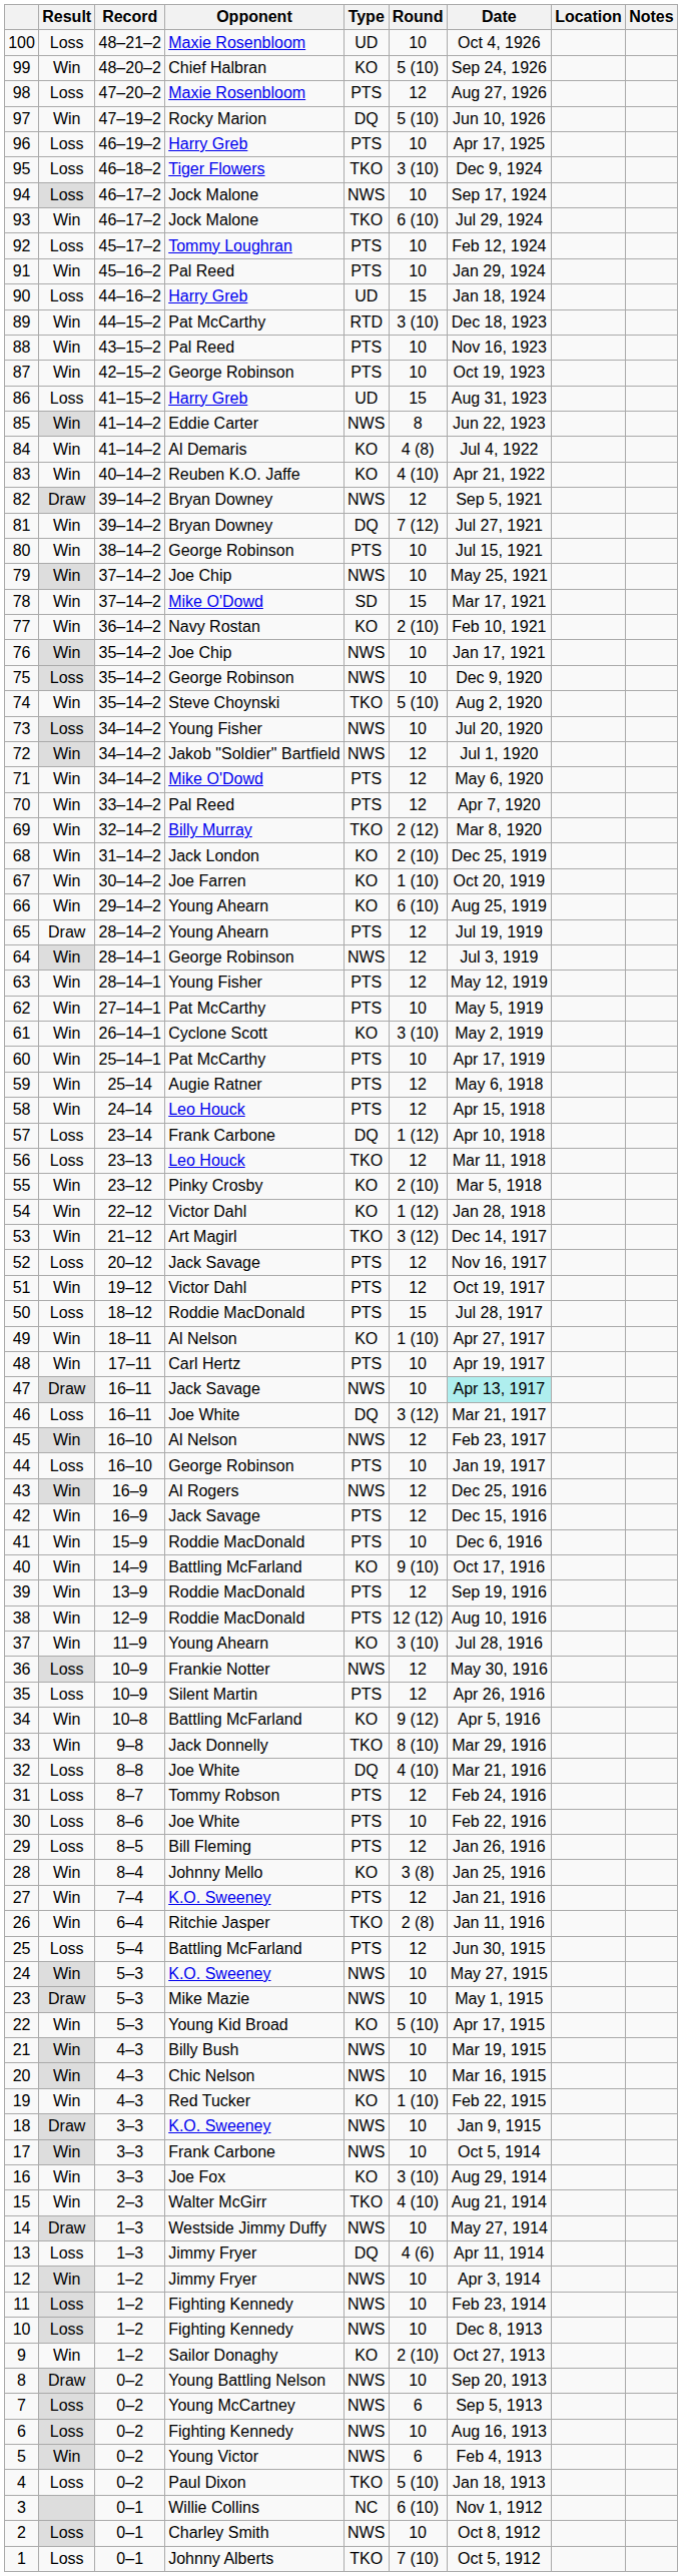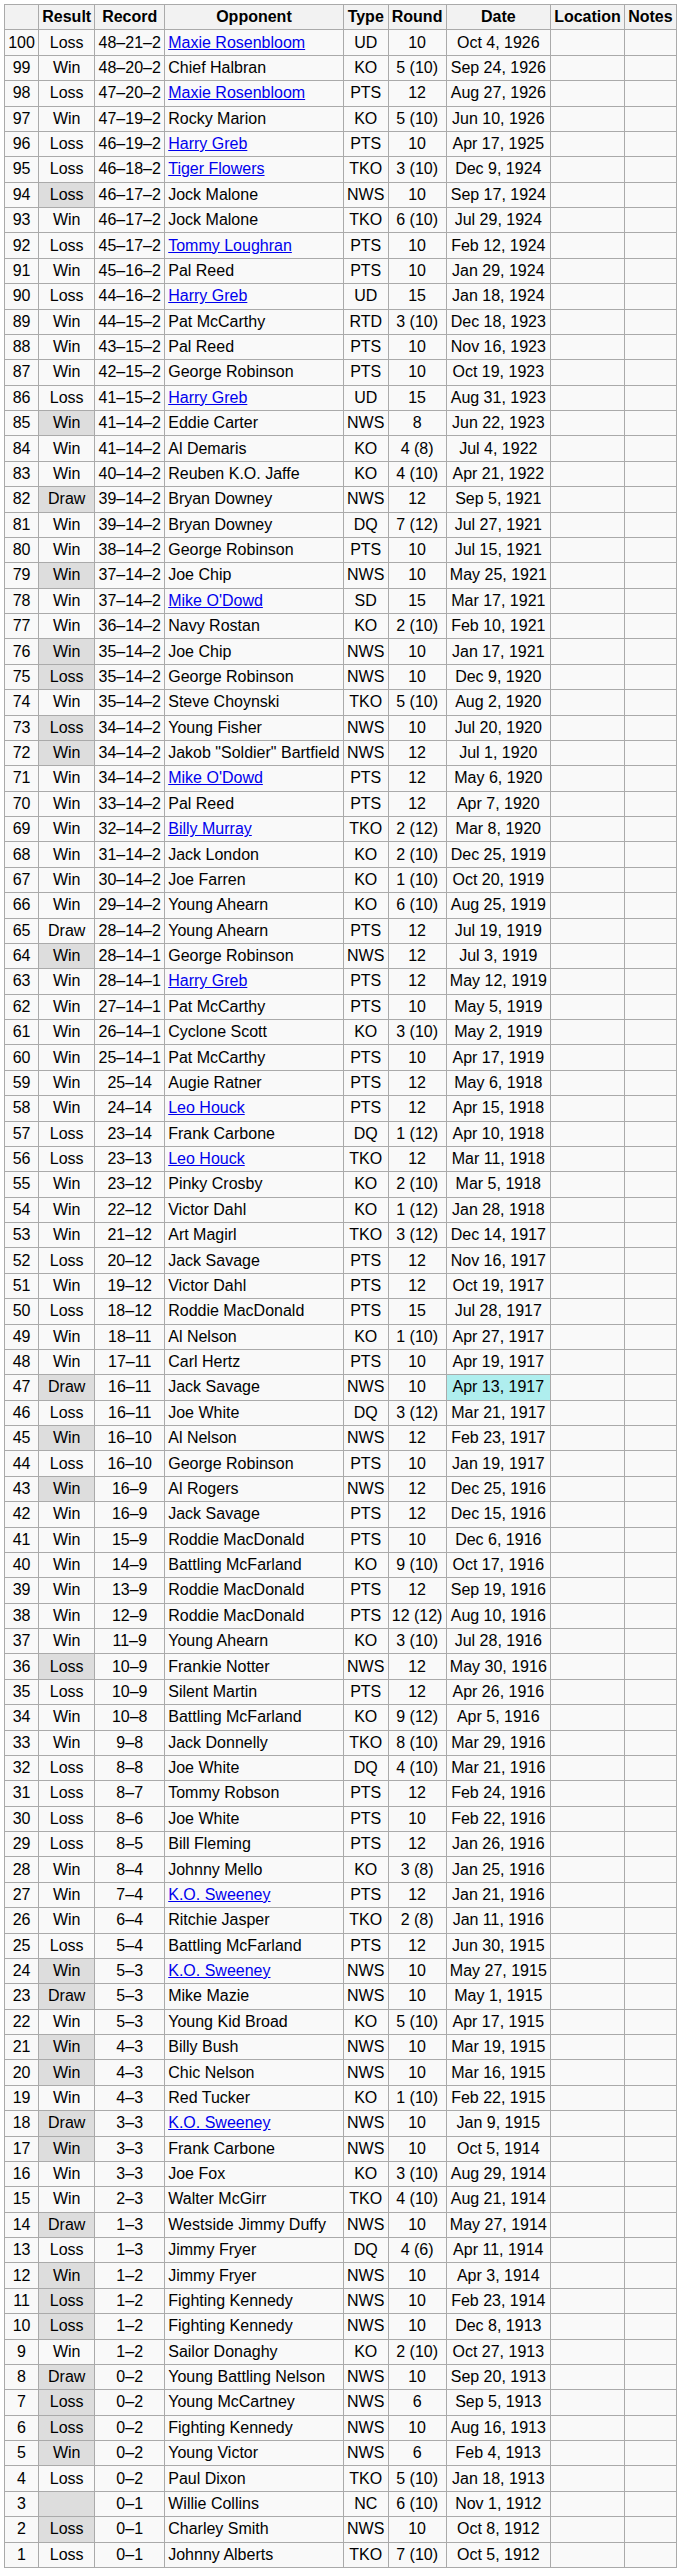97 | Type: DQ -> KO
63 | Opponent: Young Fisher -> Harry Greb
